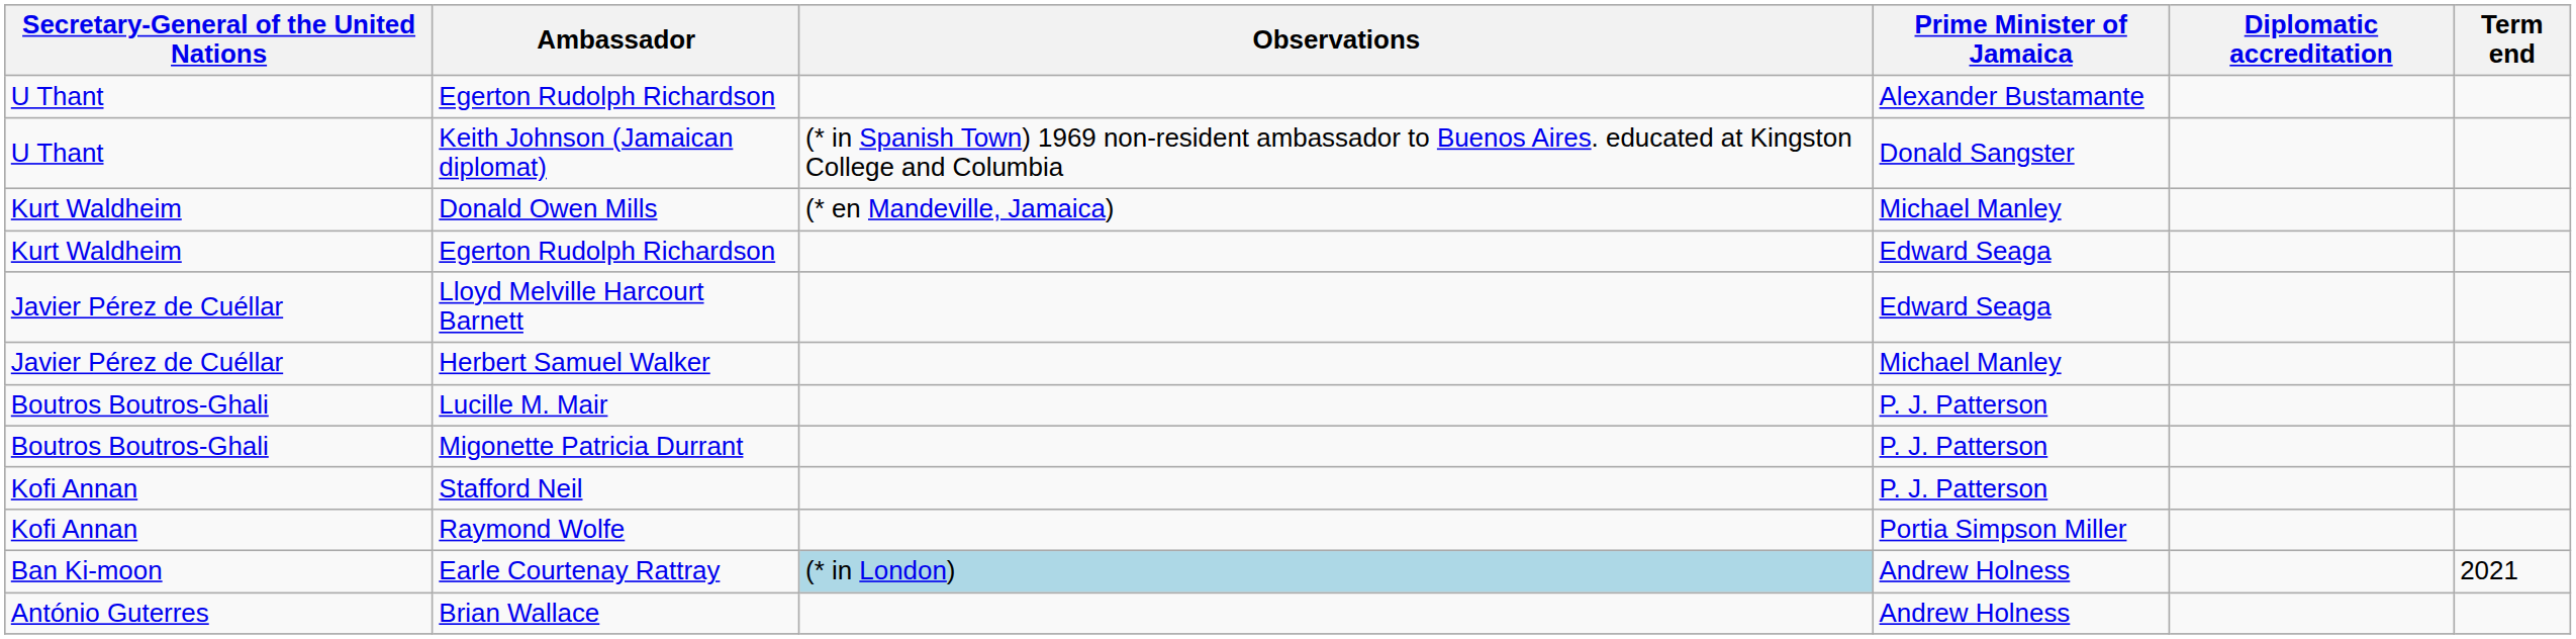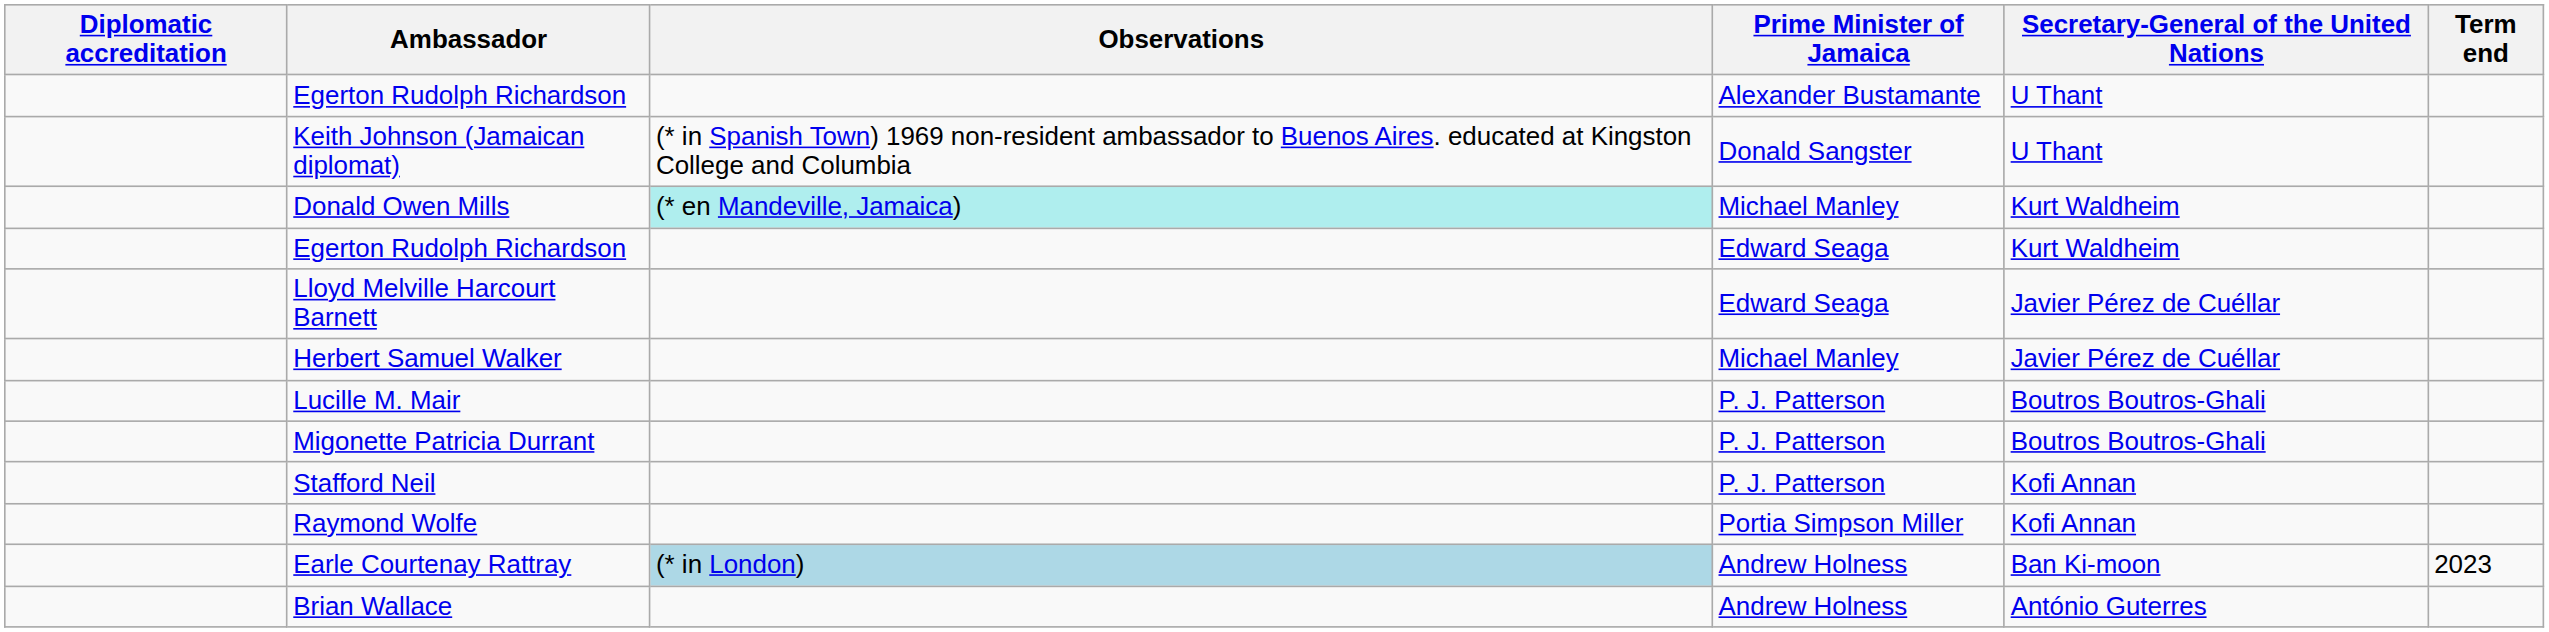columns swapped: Diplomatic accreditation <-> Secretary-General of the United Nations
Donald Owen Mills | Observations: no background -> paleturquoise background
Earle Courtenay Rattray | Term end: 2021 -> 2023
